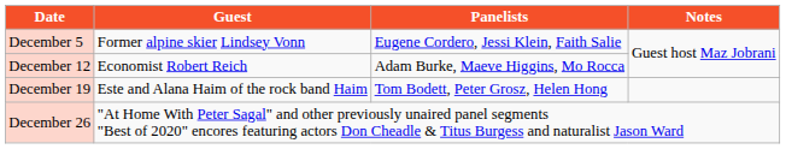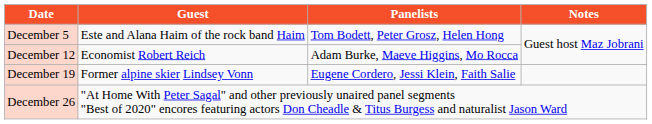December 5 | Guest: Former alpine skier Lindsey Vonn -> Este and Alana Haim of the rock band Haim
December 5 | Panelists: Eugene Cordero, Jessi Klein, Faith Salie -> Tom Bodett, Peter Grosz, Helen Hong
December 19 | Guest: Este and Alana Haim of the rock band Haim -> Former alpine skier Lindsey Vonn
December 19 | Panelists: Tom Bodett, Peter Grosz, Helen Hong -> Eugene Cordero, Jessi Klein, Faith Salie
